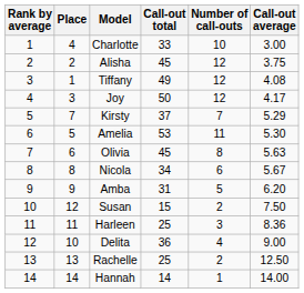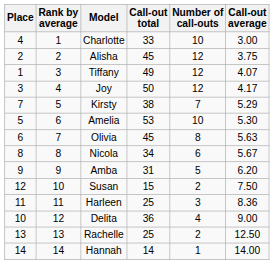columns swapped: Rank by average <-> Place
Tiffany | Call-out average: 4.08 -> 4.07
Kirsty | Call-out total: 37 -> 38
Amelia | Number of call-outs: 11 -> 10
